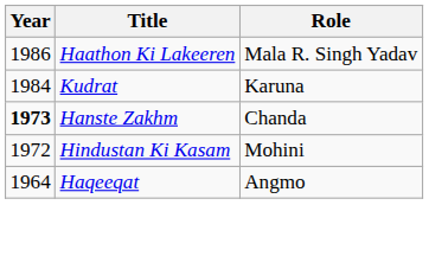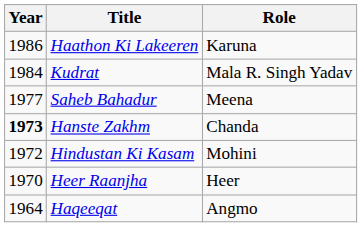Haathon Ki Lakeeren | Role: Mala R. Singh Yadav -> Karuna
Kudrat | Role: Karuna -> Mala R. Singh Yadav
+ row: 1977 | Saheb Bahadur | Meena
+ row: 1970 | Heer Raanjha | Heer
